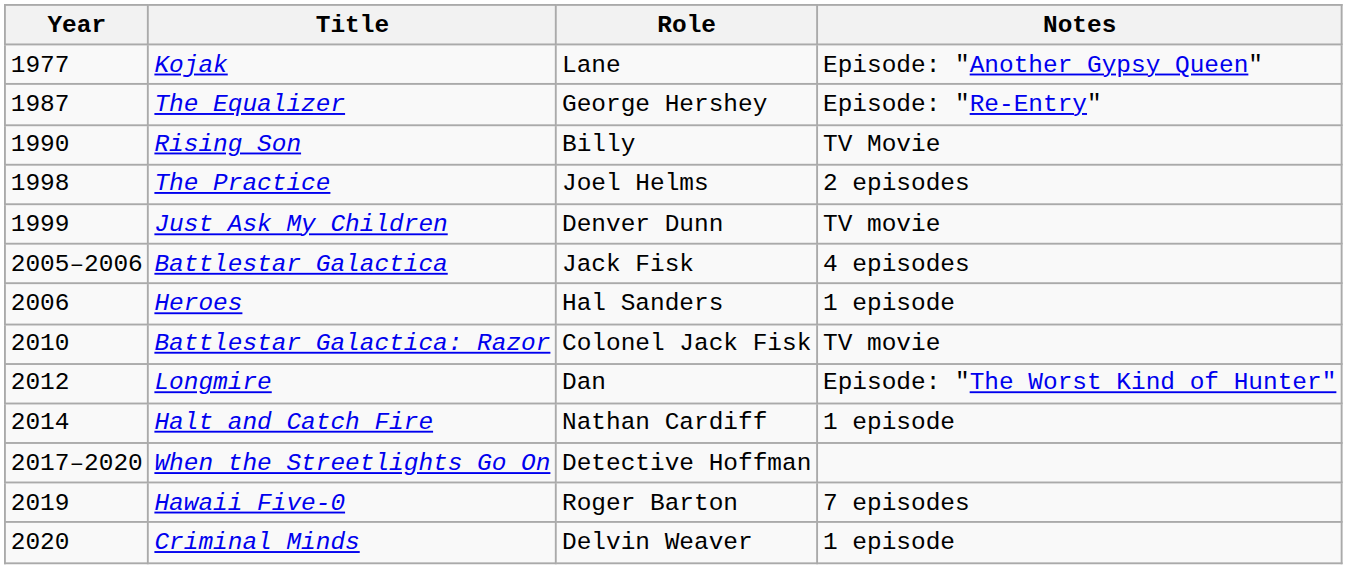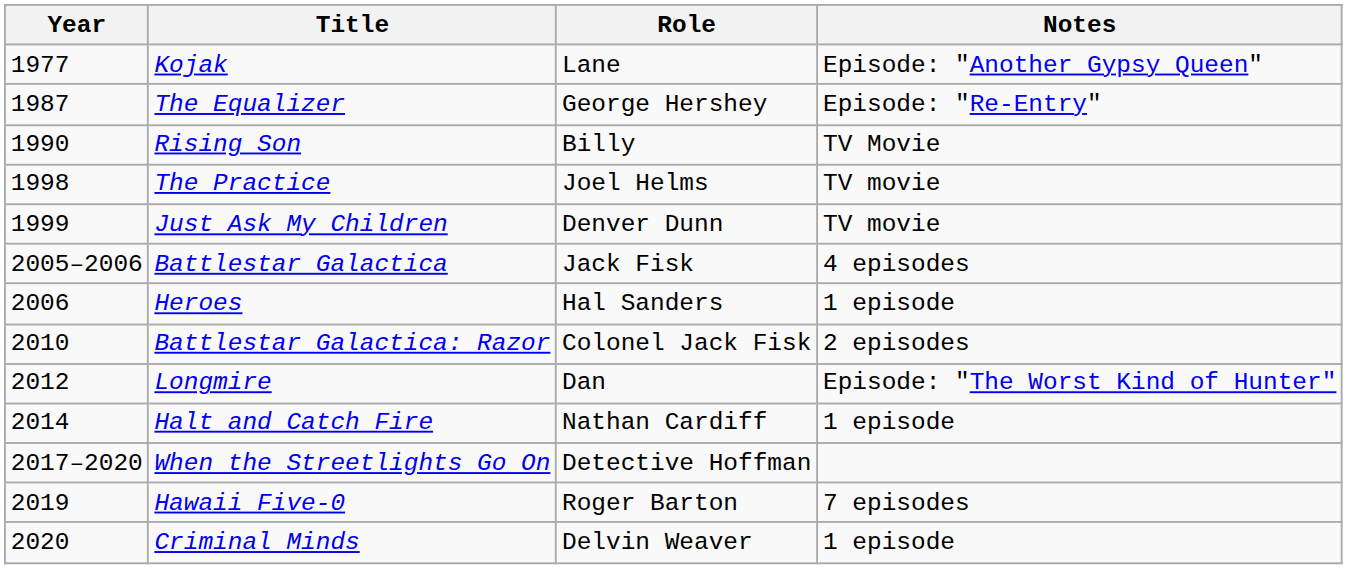The Practice | Notes: 2 episodes -> TV movie
Battlestar Galactica: Razor | Notes: TV movie -> 2 episodes
